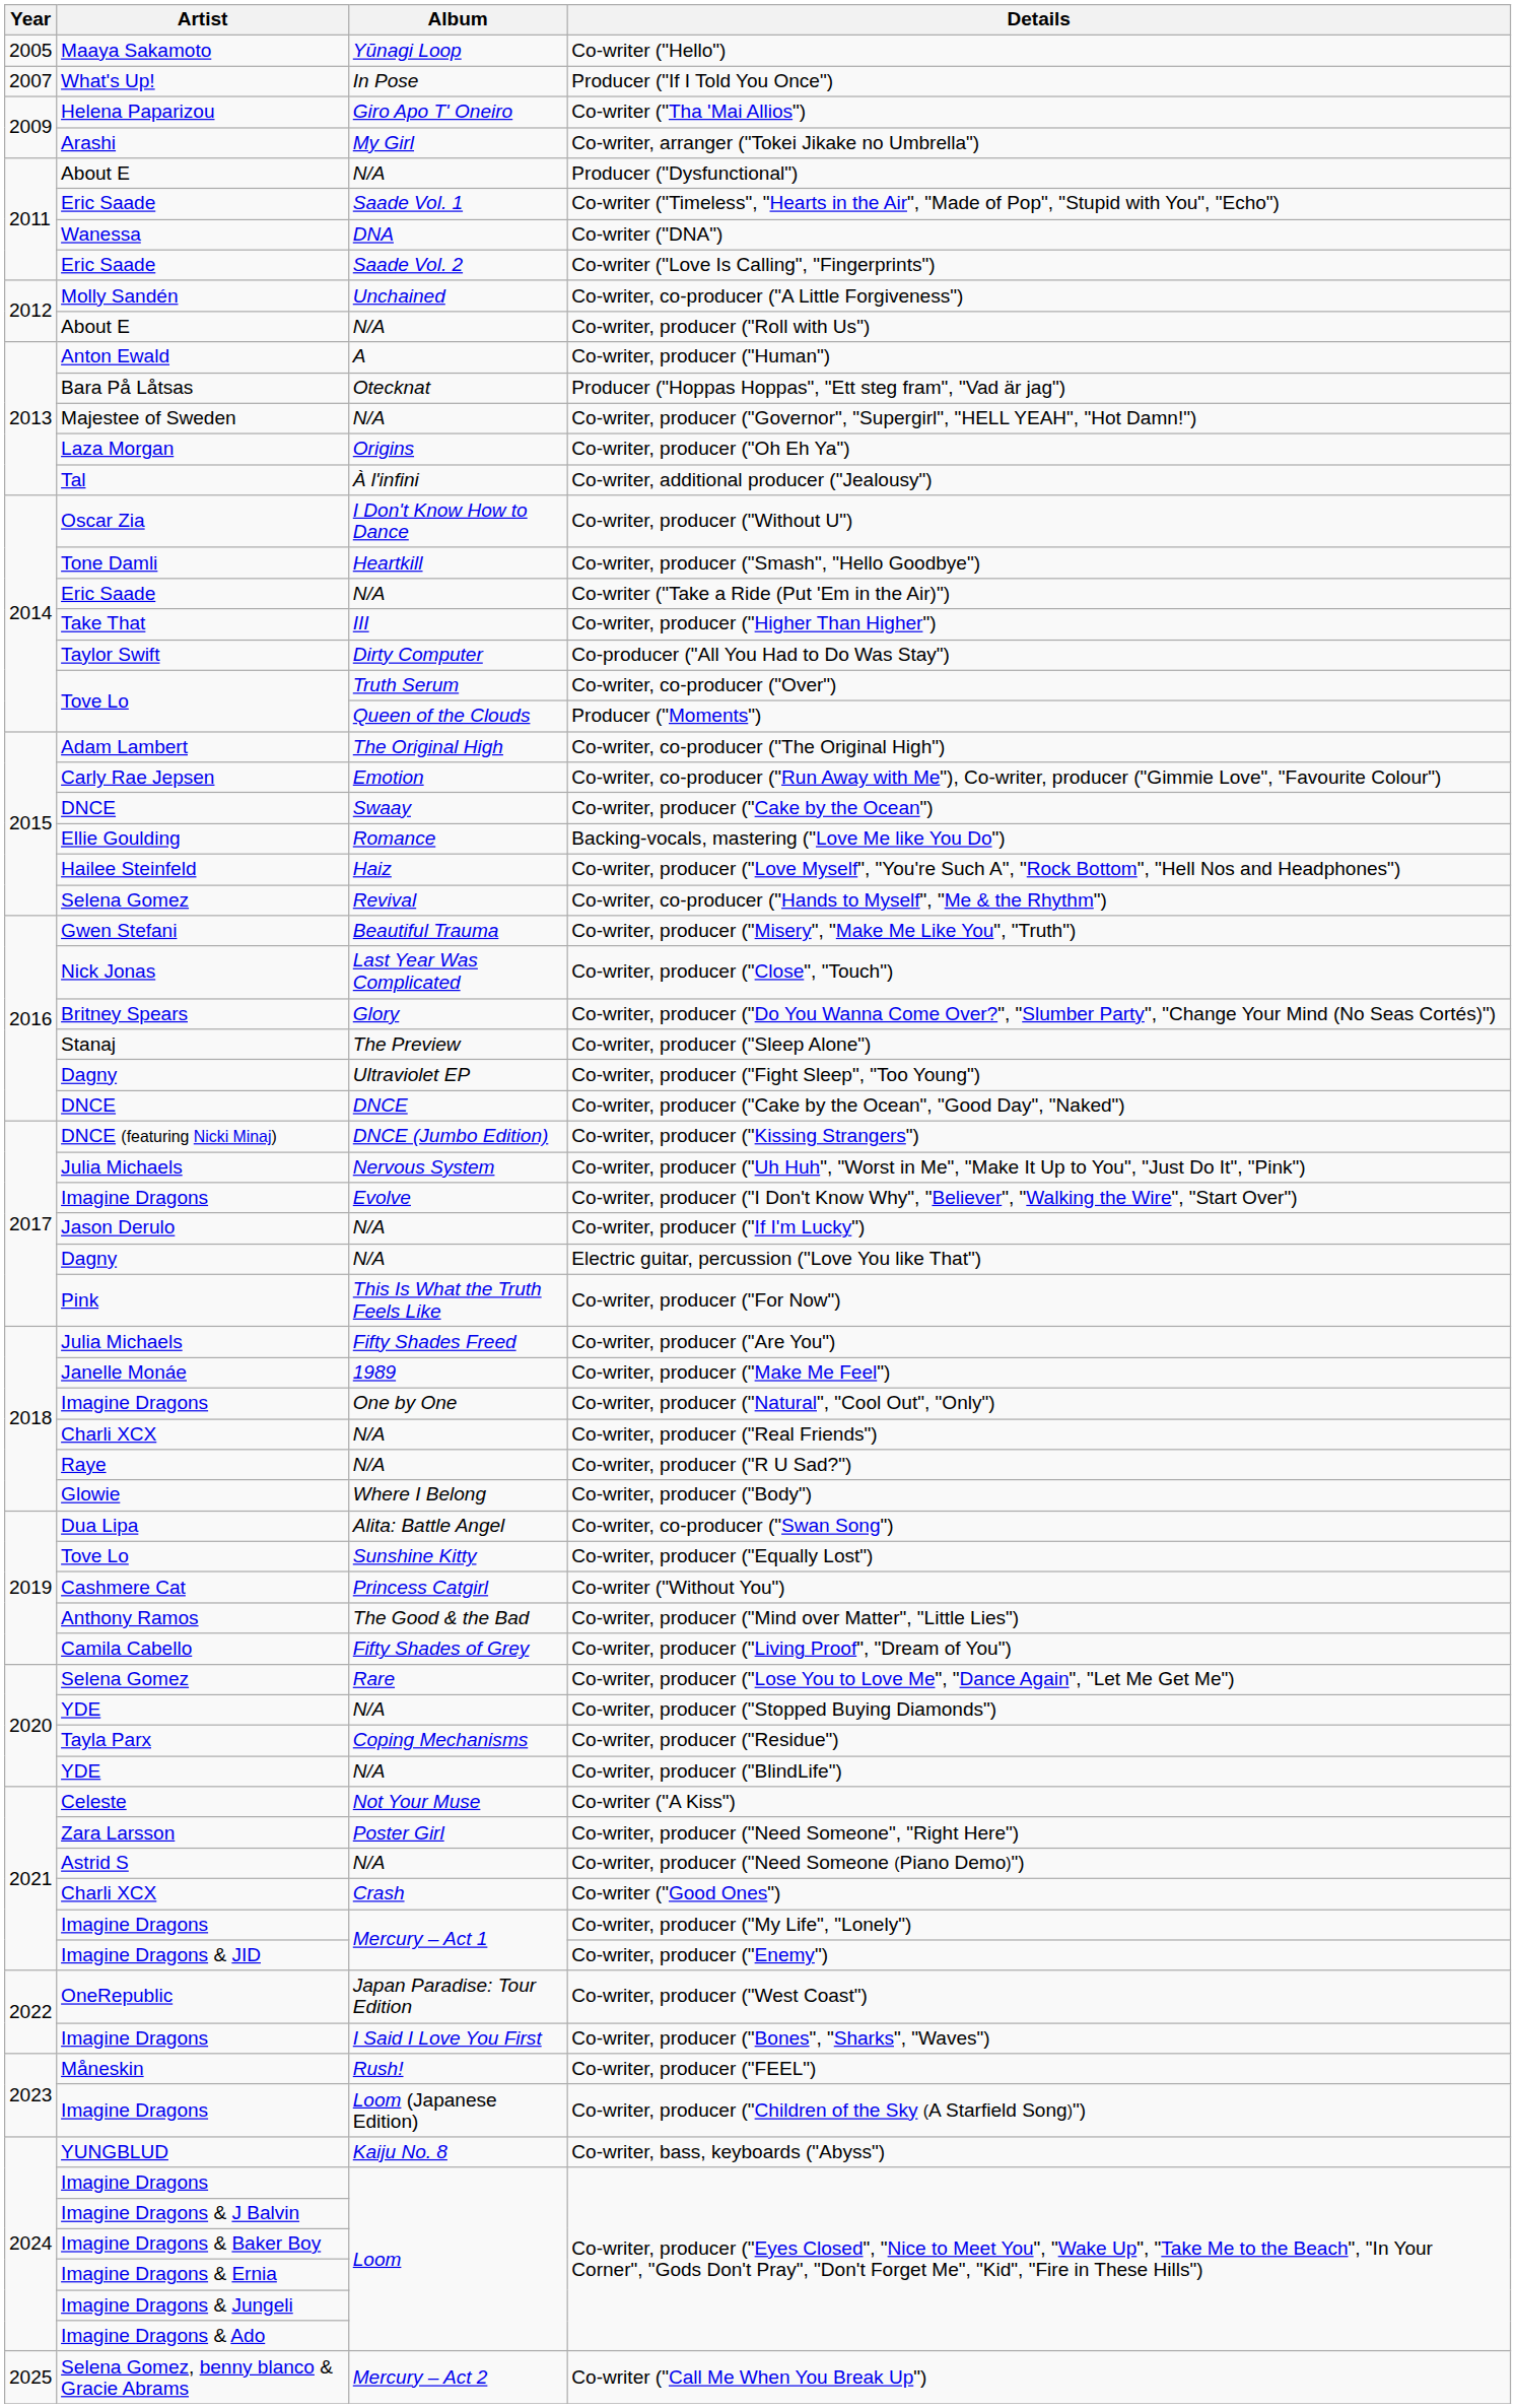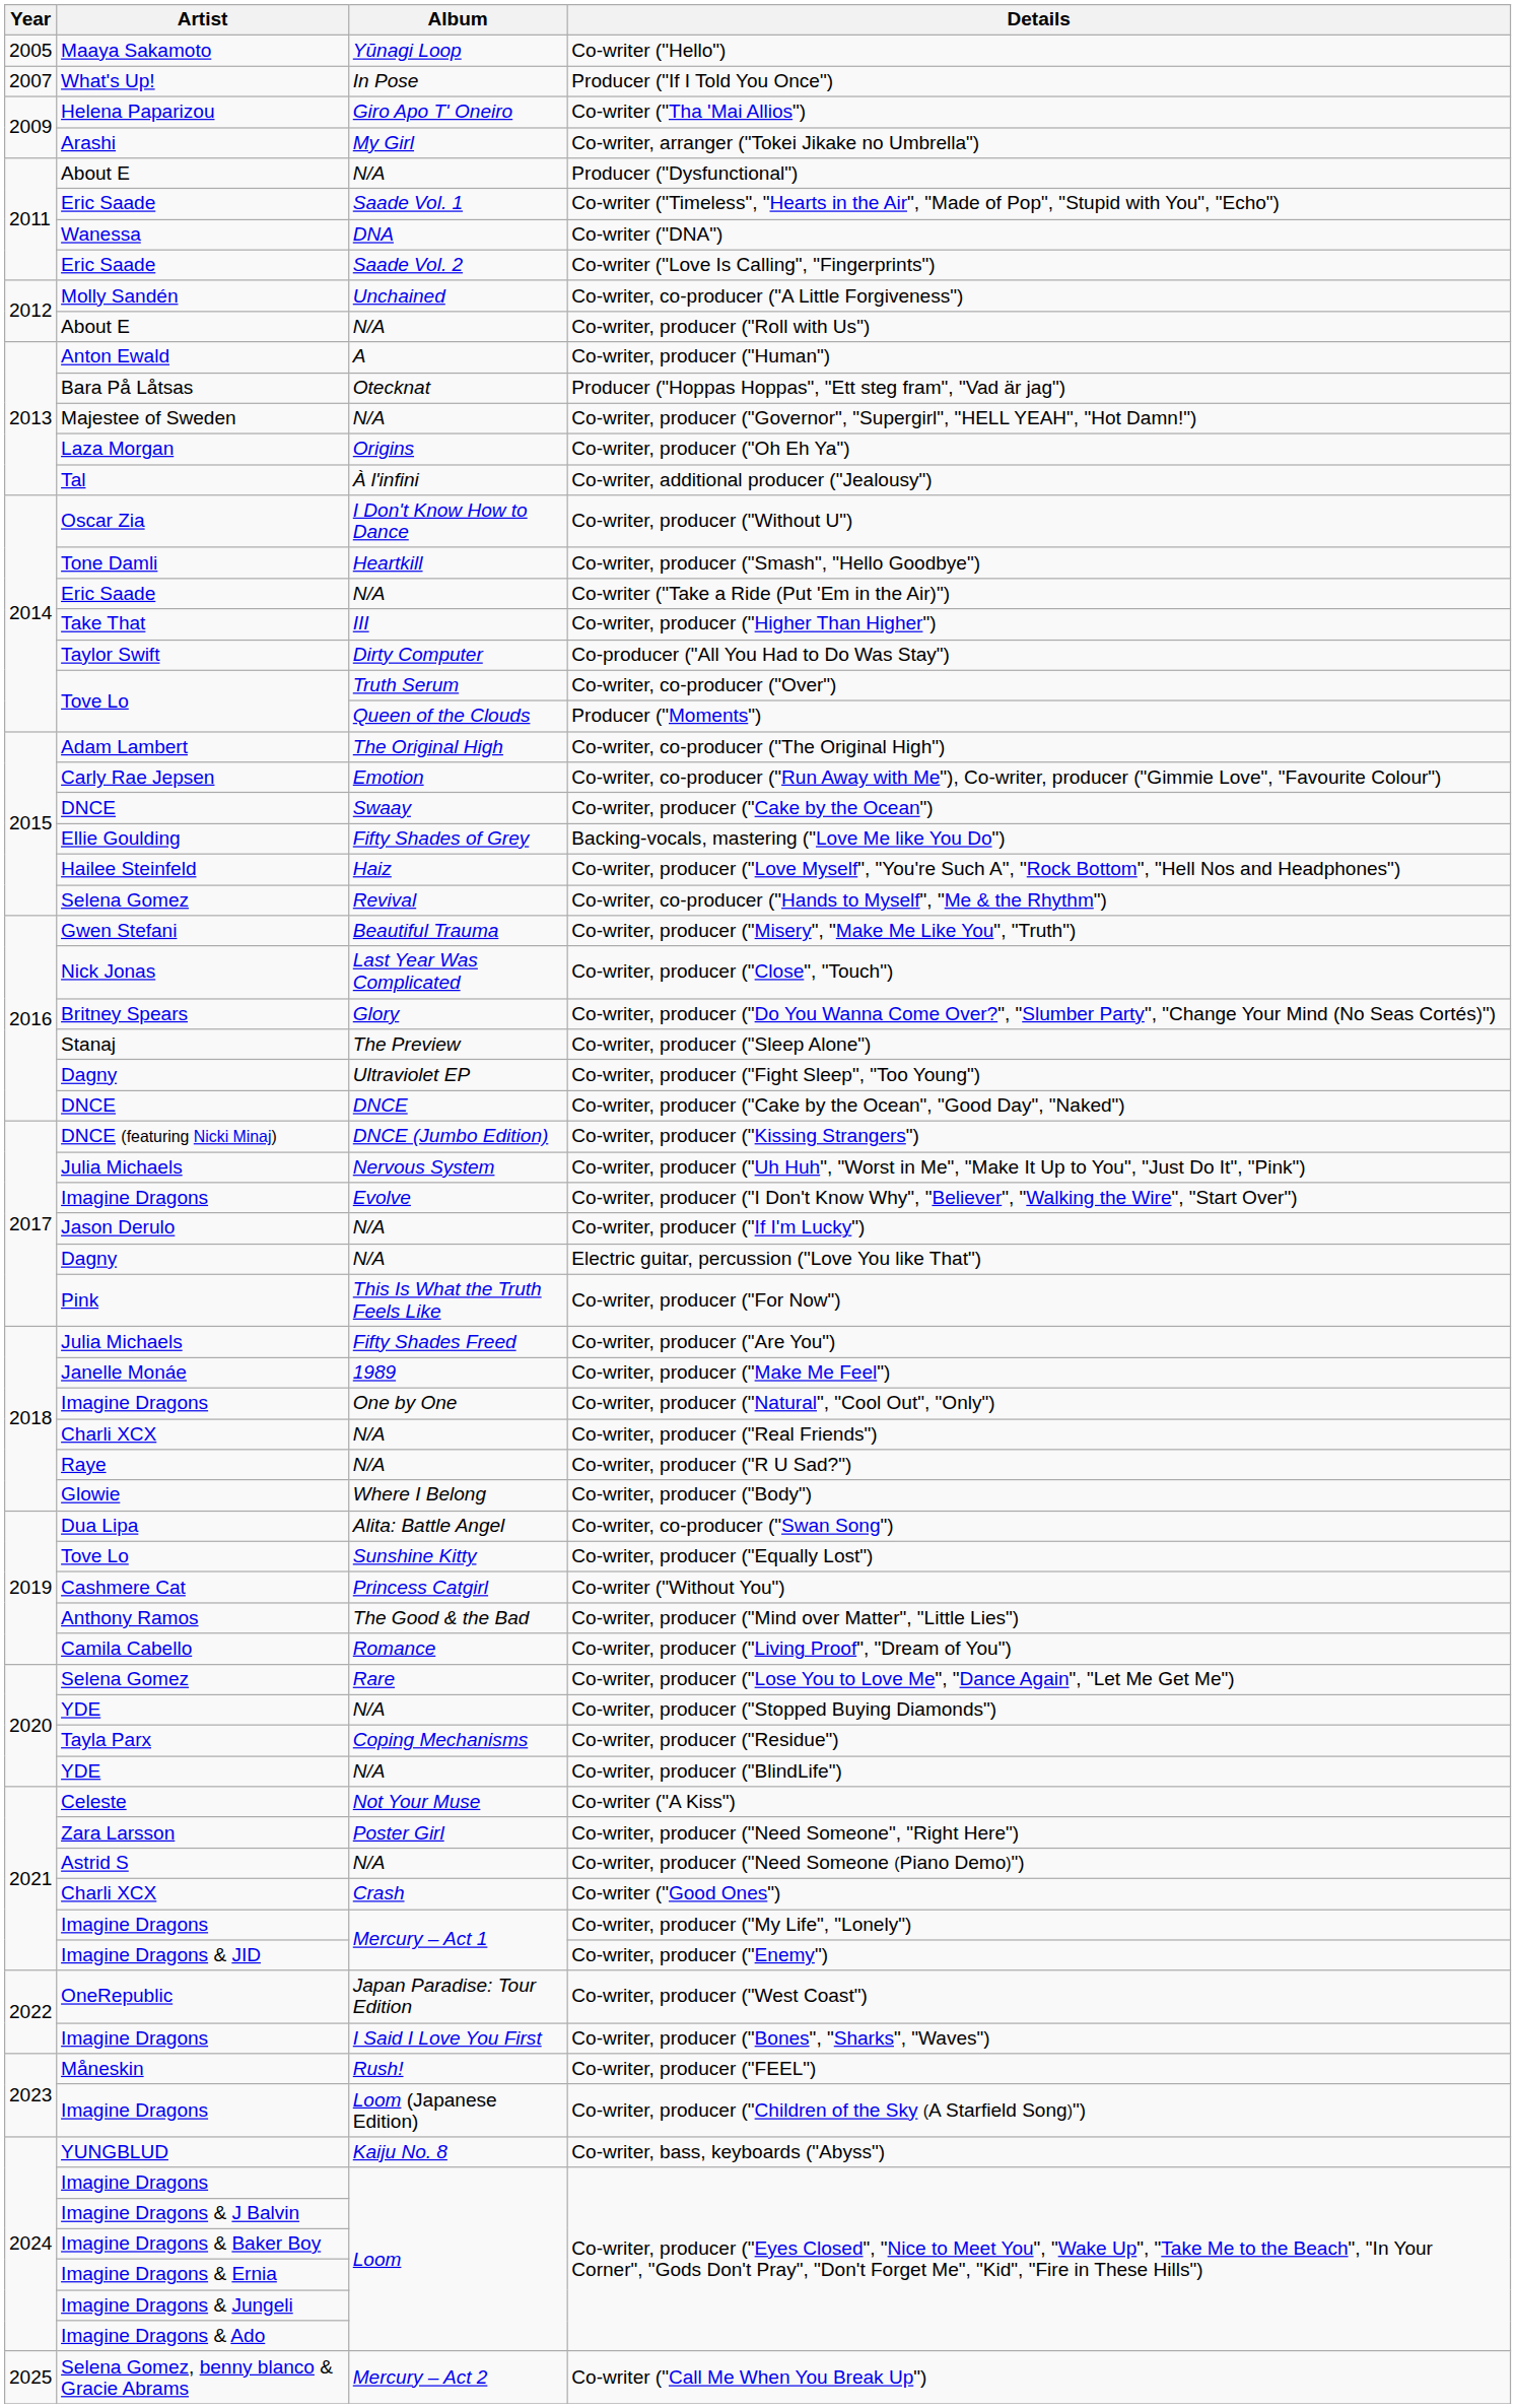Backing-vocals, mastering ("Love Me like You Do") | Album: Romance -> Fifty Shades of Grey
Co-writer, producer ("Living Proof", "Dream of You") | Album: Fifty Shades of Grey -> Romance
